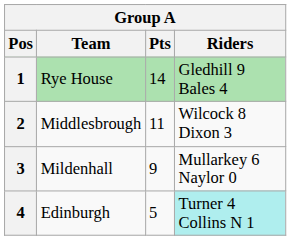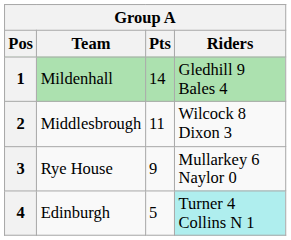1 | Team: Rye House -> Mildenhall
3 | Team: Mildenhall -> Rye House
